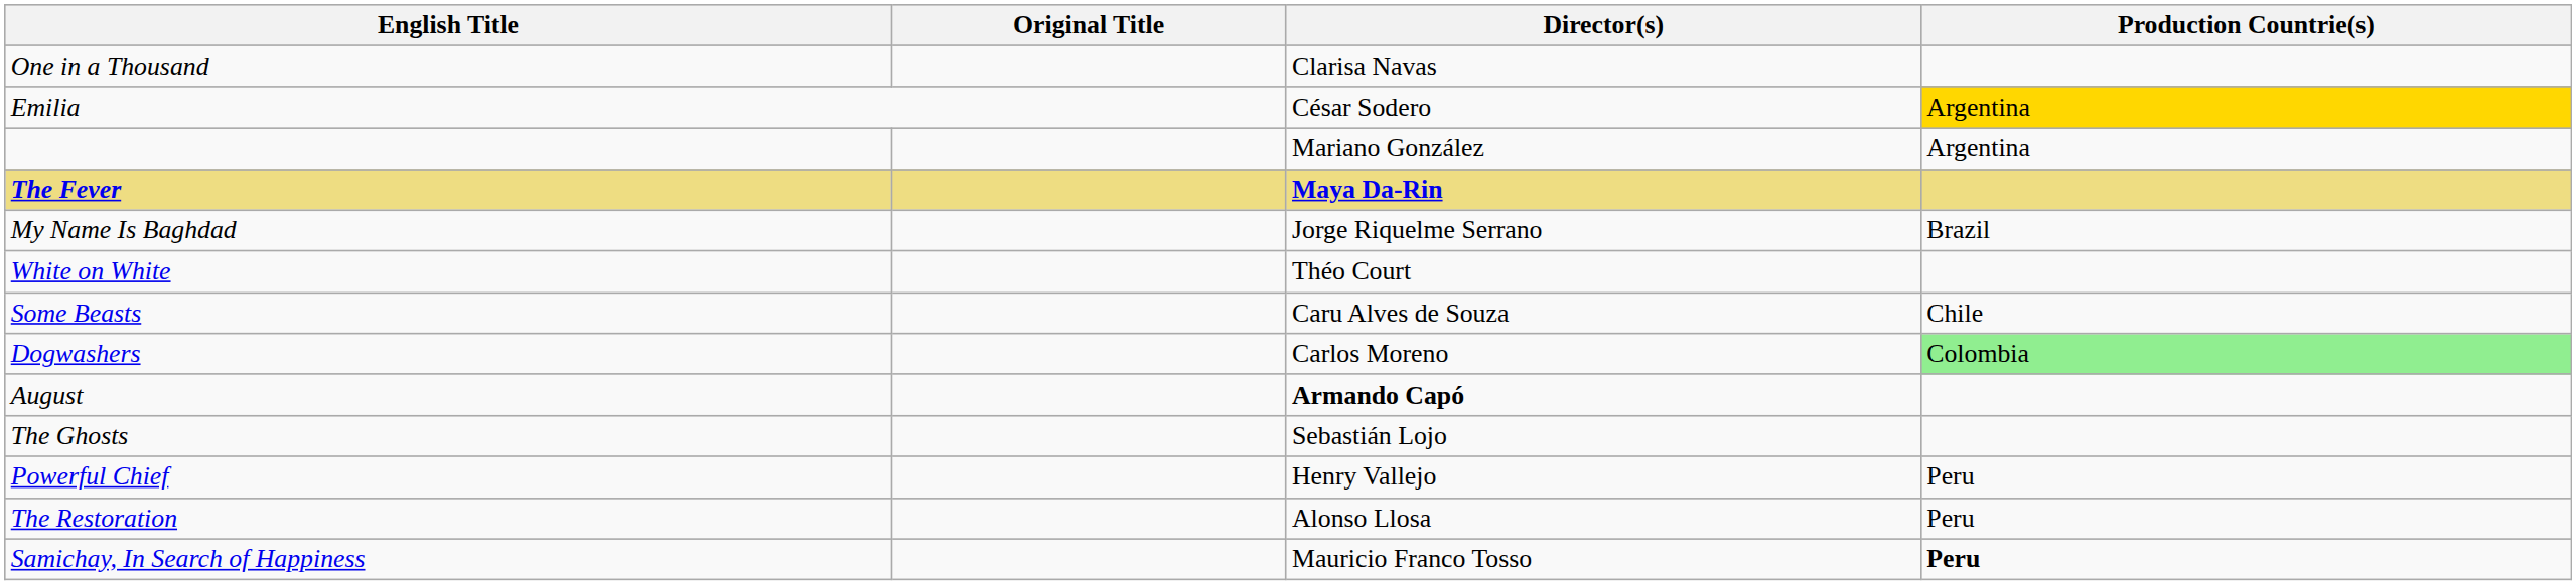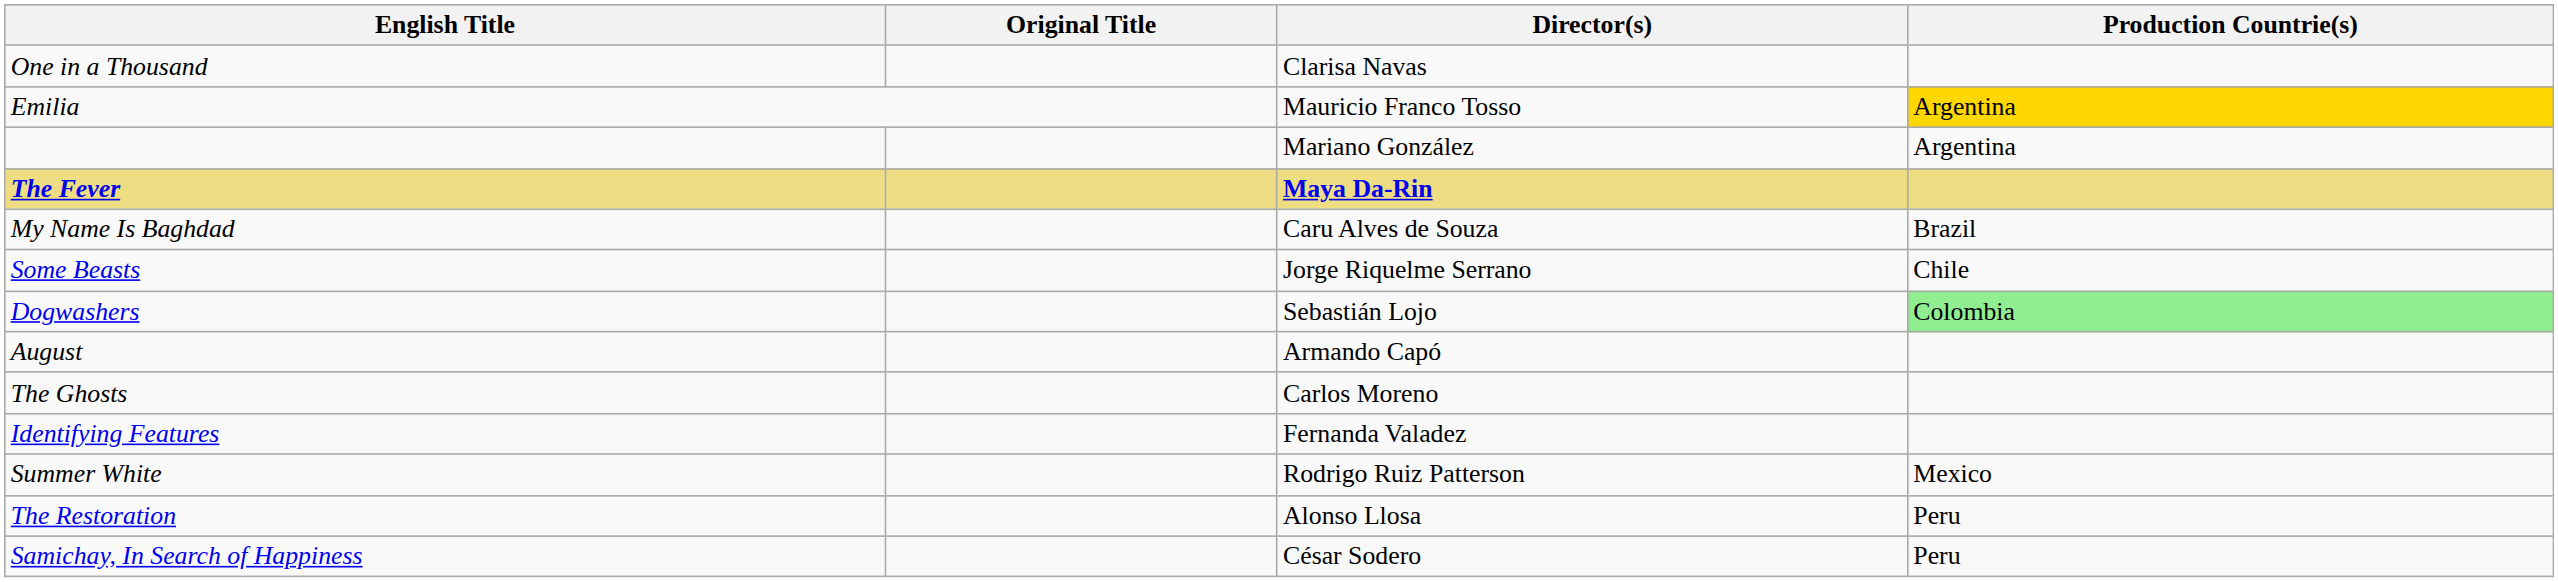Emilia | Director(s): César Sodero -> Mauricio Franco Tosso
My Name Is Baghdad | Director(s): Jorge Riquelme Serrano -> Caru Alves de Souza
- row: White on White | Théo Court
Some Beasts | Director(s): Caru Alves de Souza -> Jorge Riquelme Serrano
Dogwashers | Director(s): Carlos Moreno -> Sebastián Lojo
August | Director(s): bold -> normal
The Ghosts | Director(s): Sebastián Lojo -> Carlos Moreno
+ row: Identifying Features | Fernanda Valadez
+ row: Summer White | Rodrigo Ruiz Patterson | Mexico
- row: Powerful Chief | Henry Vallejo | Peru
Samichay, In Search of Happiness | Director(s): Mauricio Franco Tosso -> César Sodero
Samichay, In Search of Happiness | Production Countrie(s): bold -> normal
